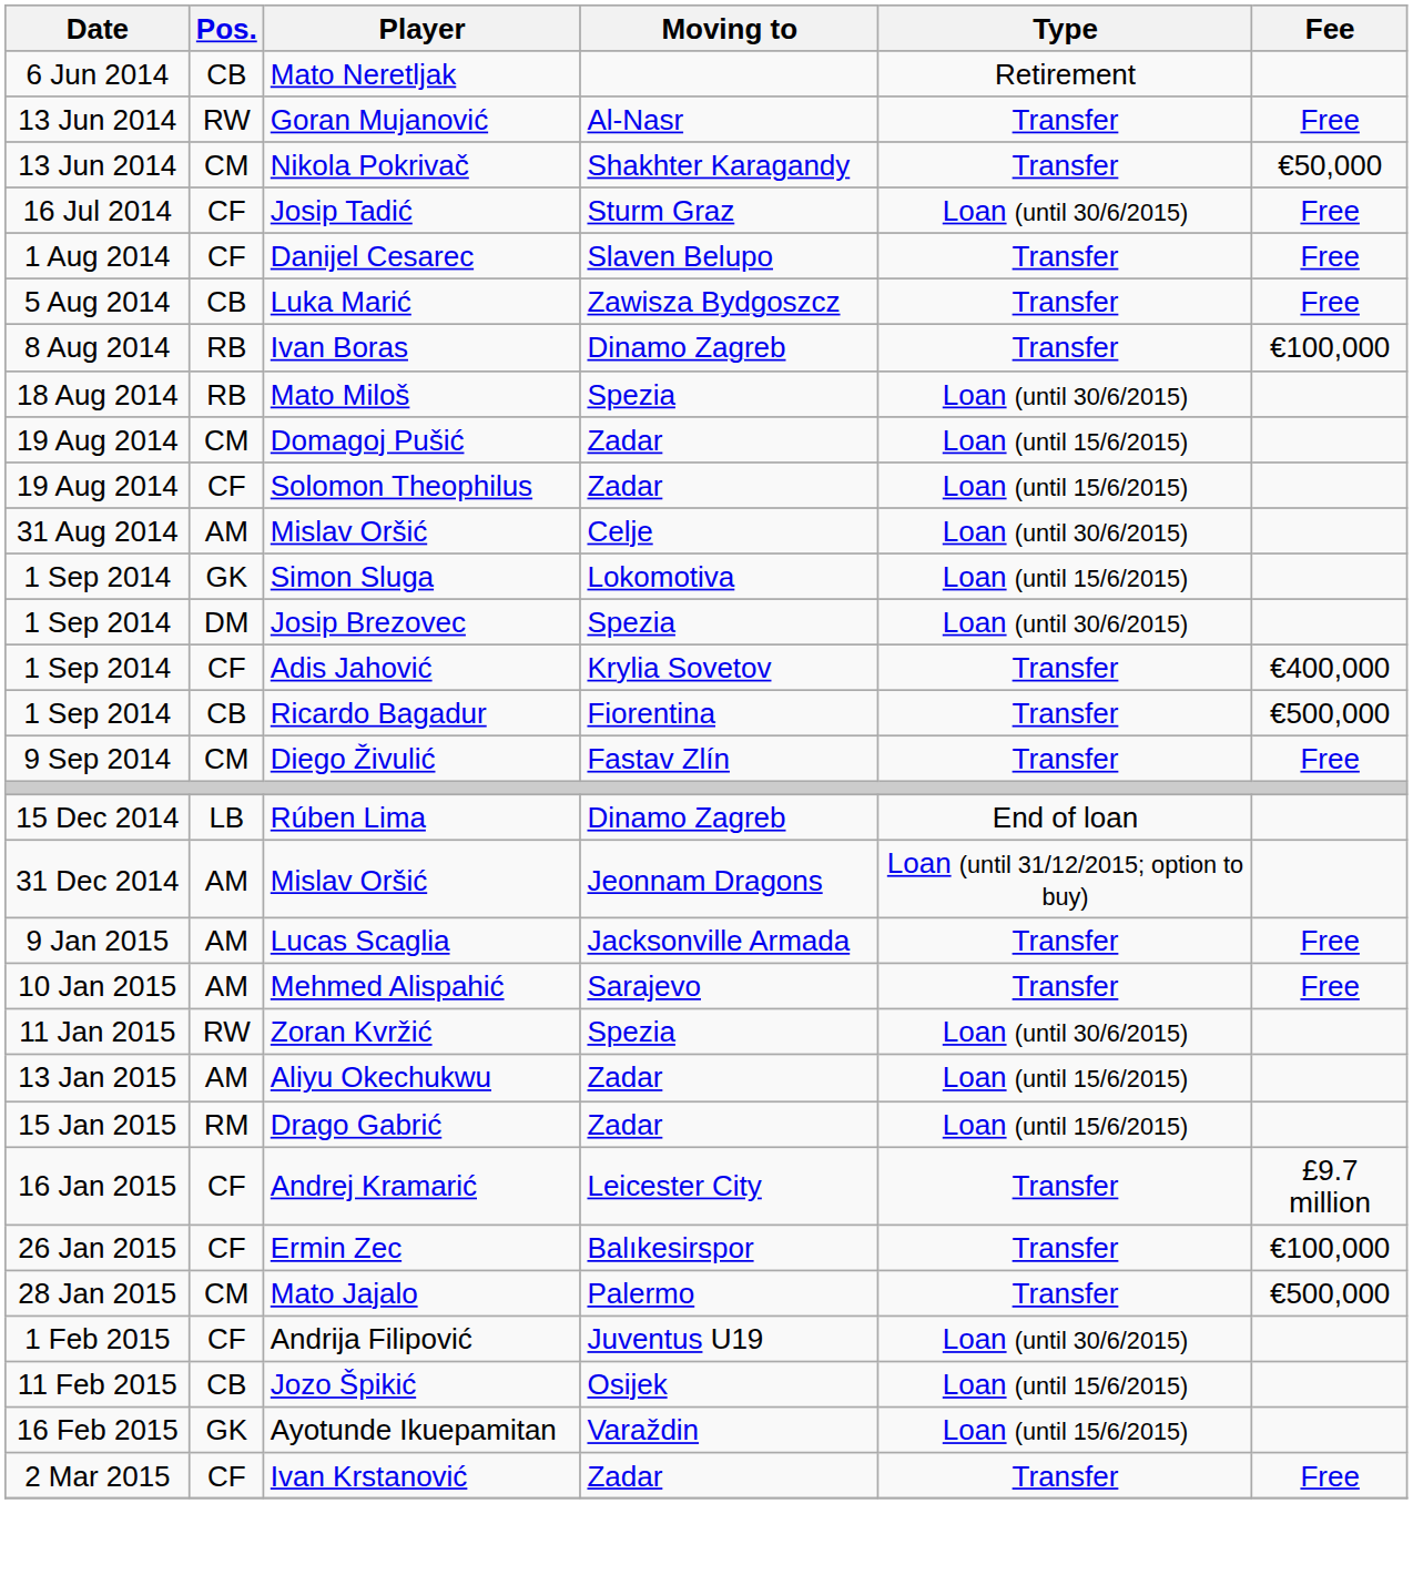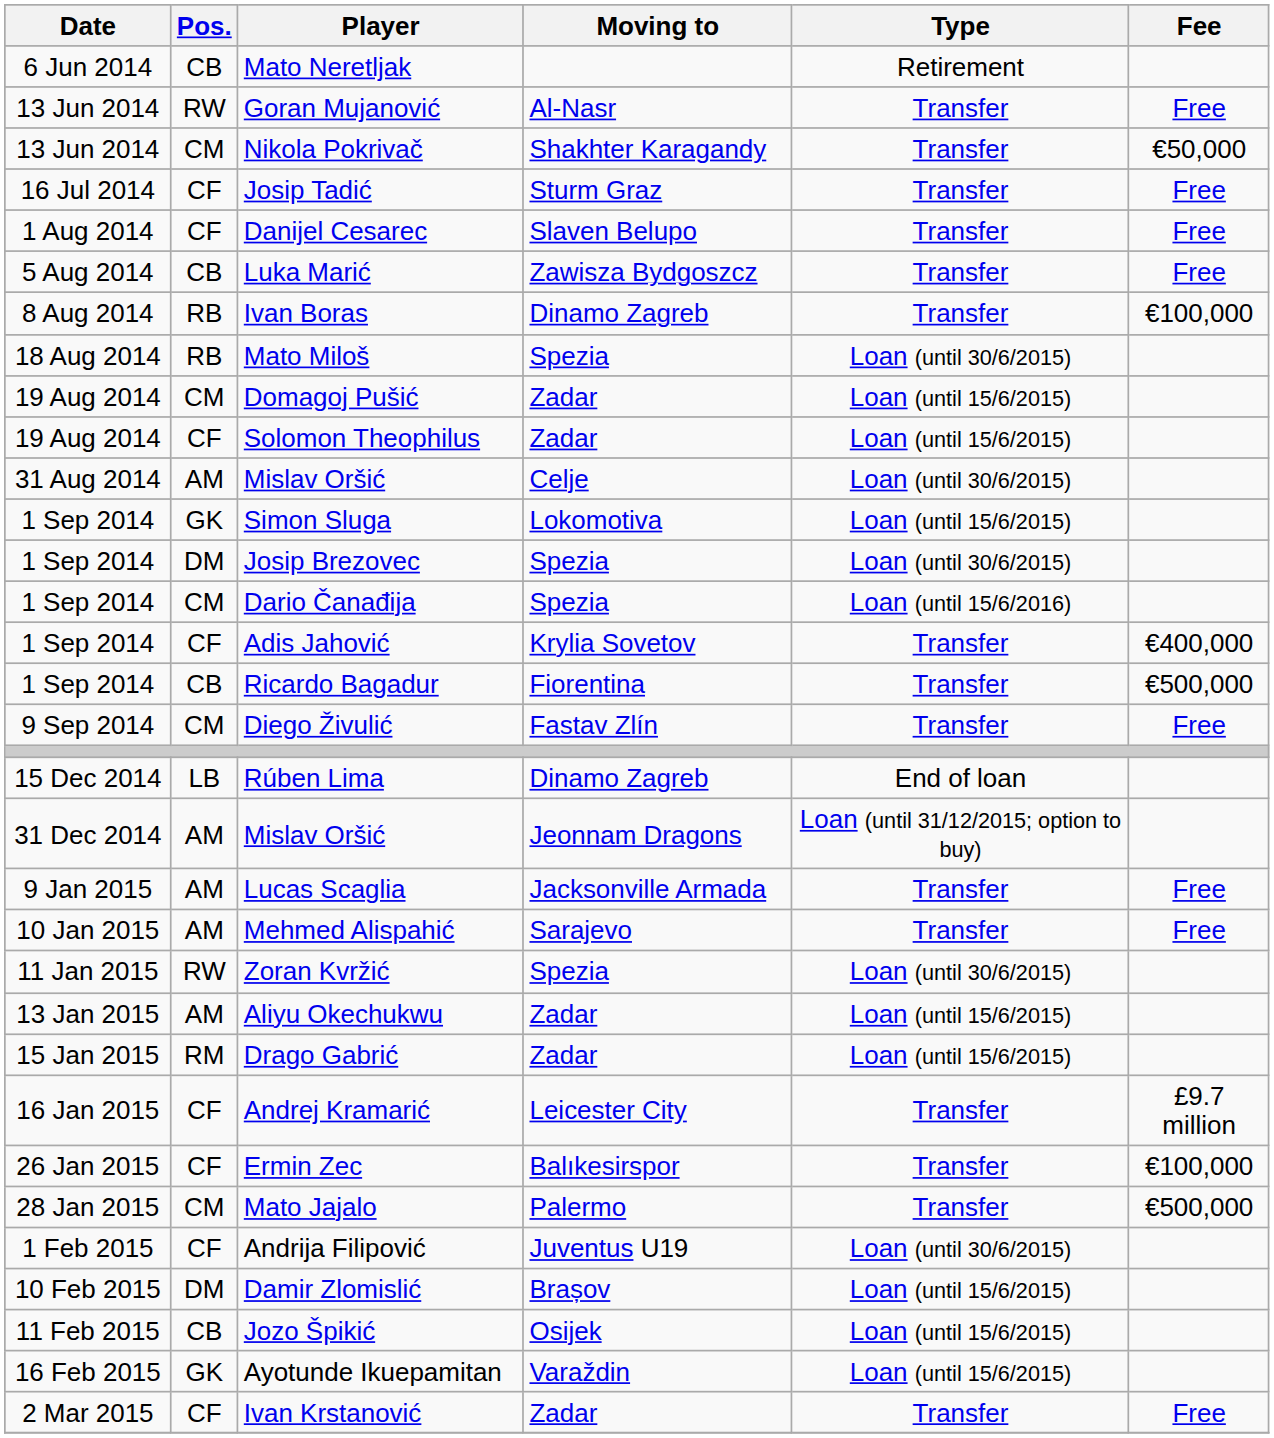Josip Tadić | Type: Loan (until 30/6/2015) -> Transfer
+ row: 1 Sep 2014 | CM | Dario Čanađija | Spezia | Loan (until 15/6/2016)
+ row: 10 Feb 2015 | DM | Damir Zlomislić | Brașov | Loan (until 15/6/2015)
